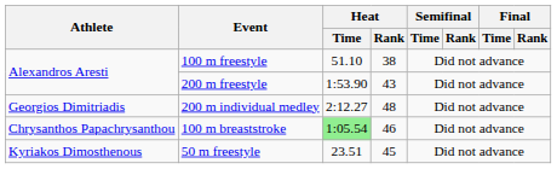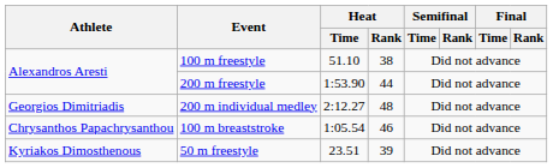200 m freestyle | Heat / Rank: 43 -> 44
100 m breaststroke | Heat / Time: lightgreen background -> no background
50 m freestyle | Heat / Rank: 45 -> 39
